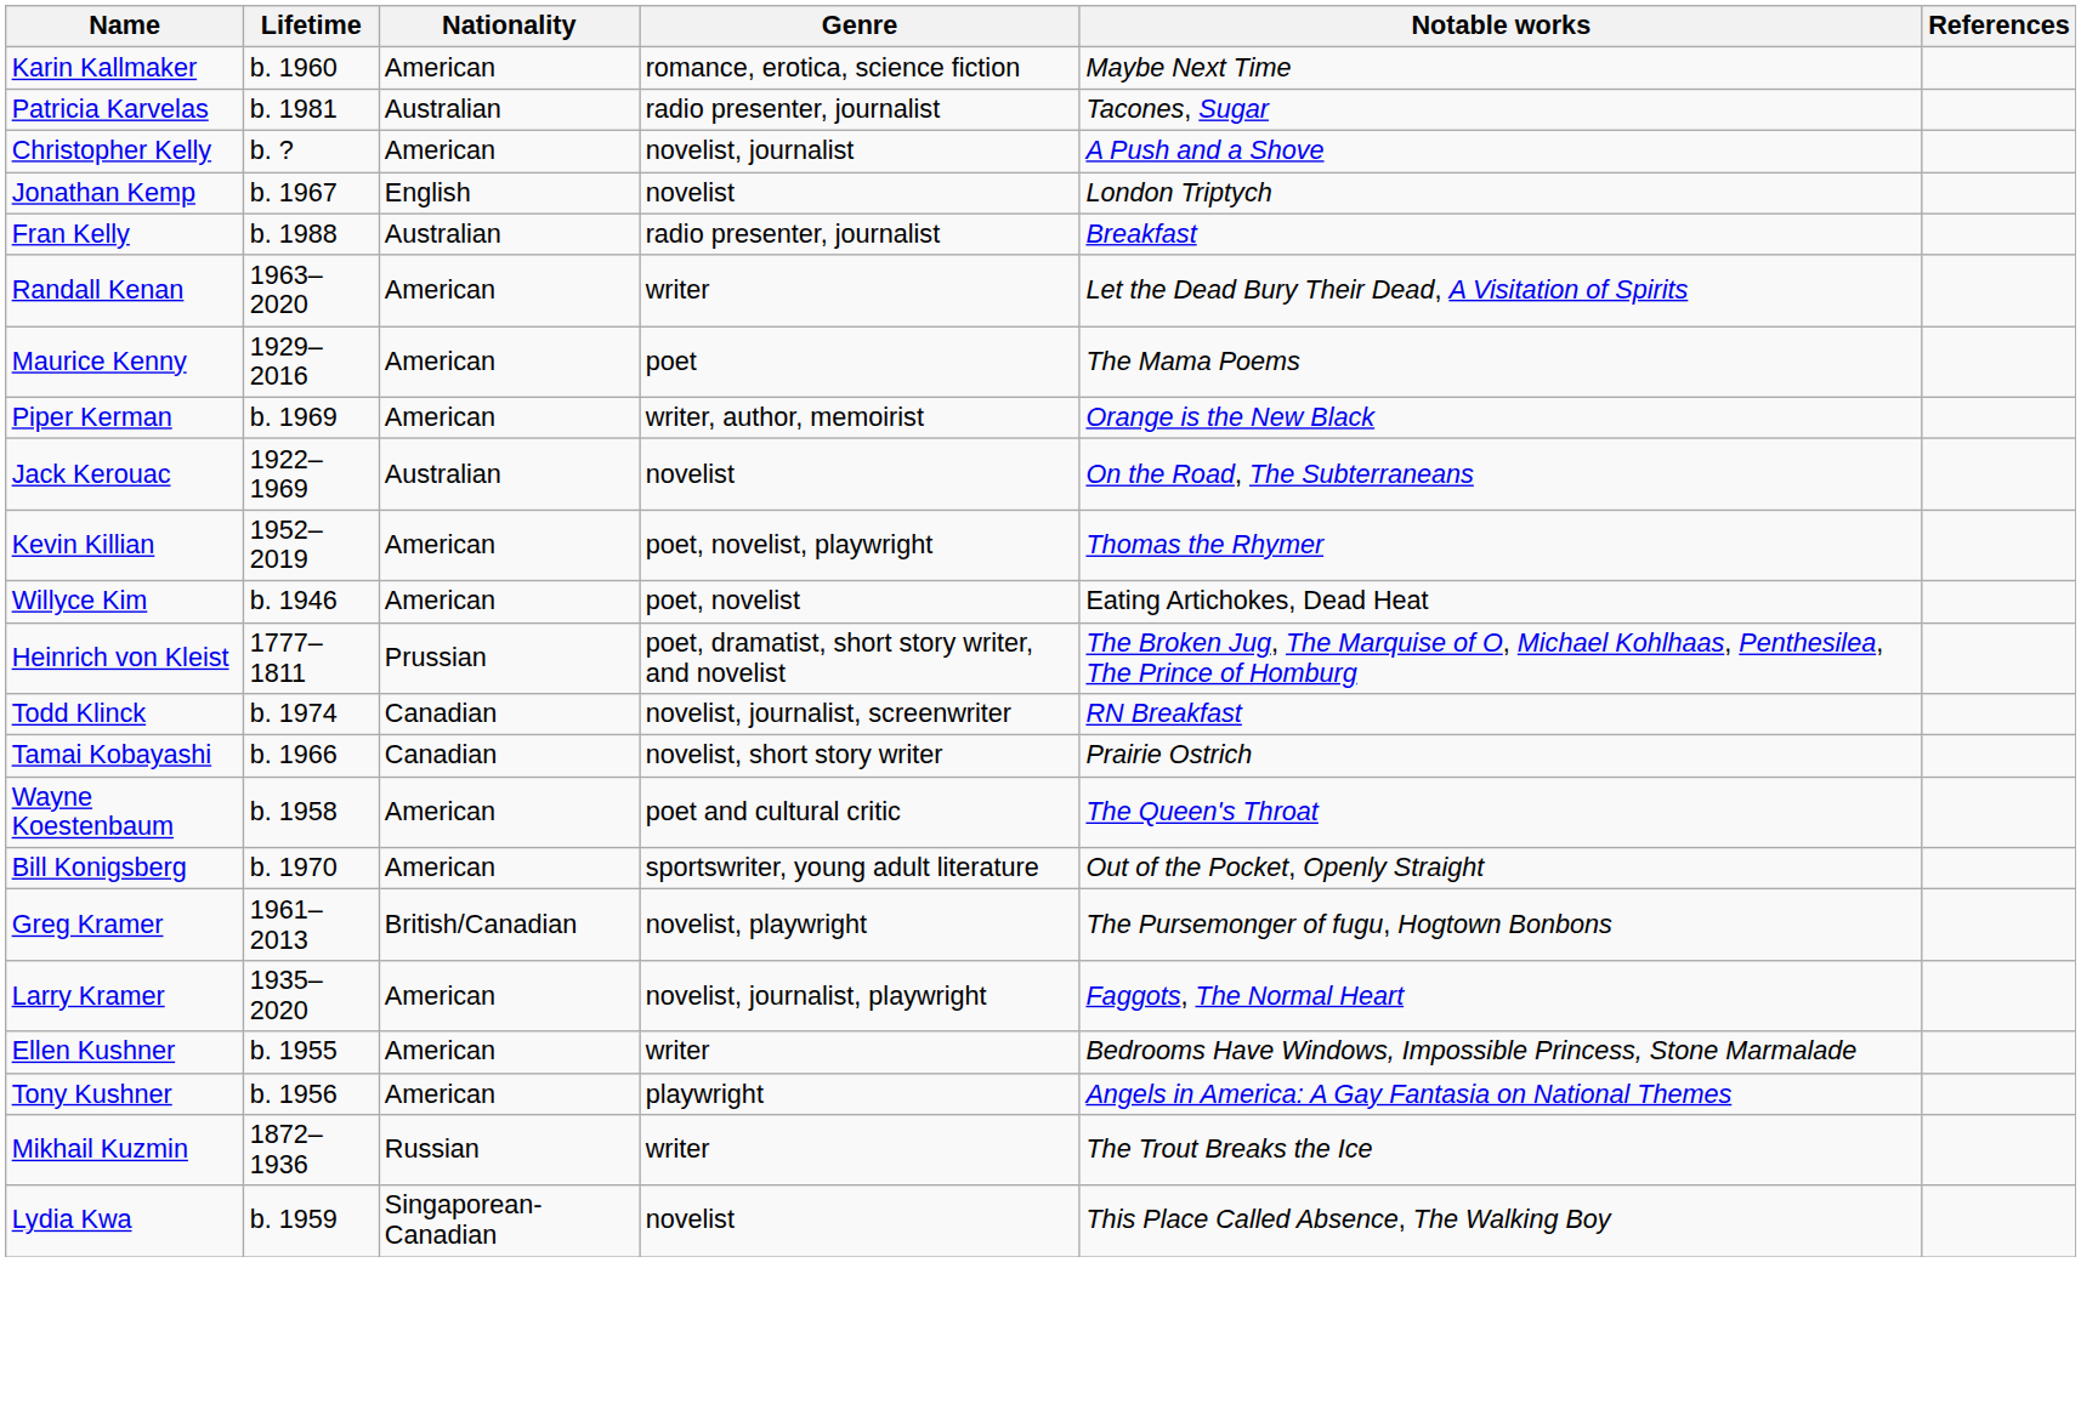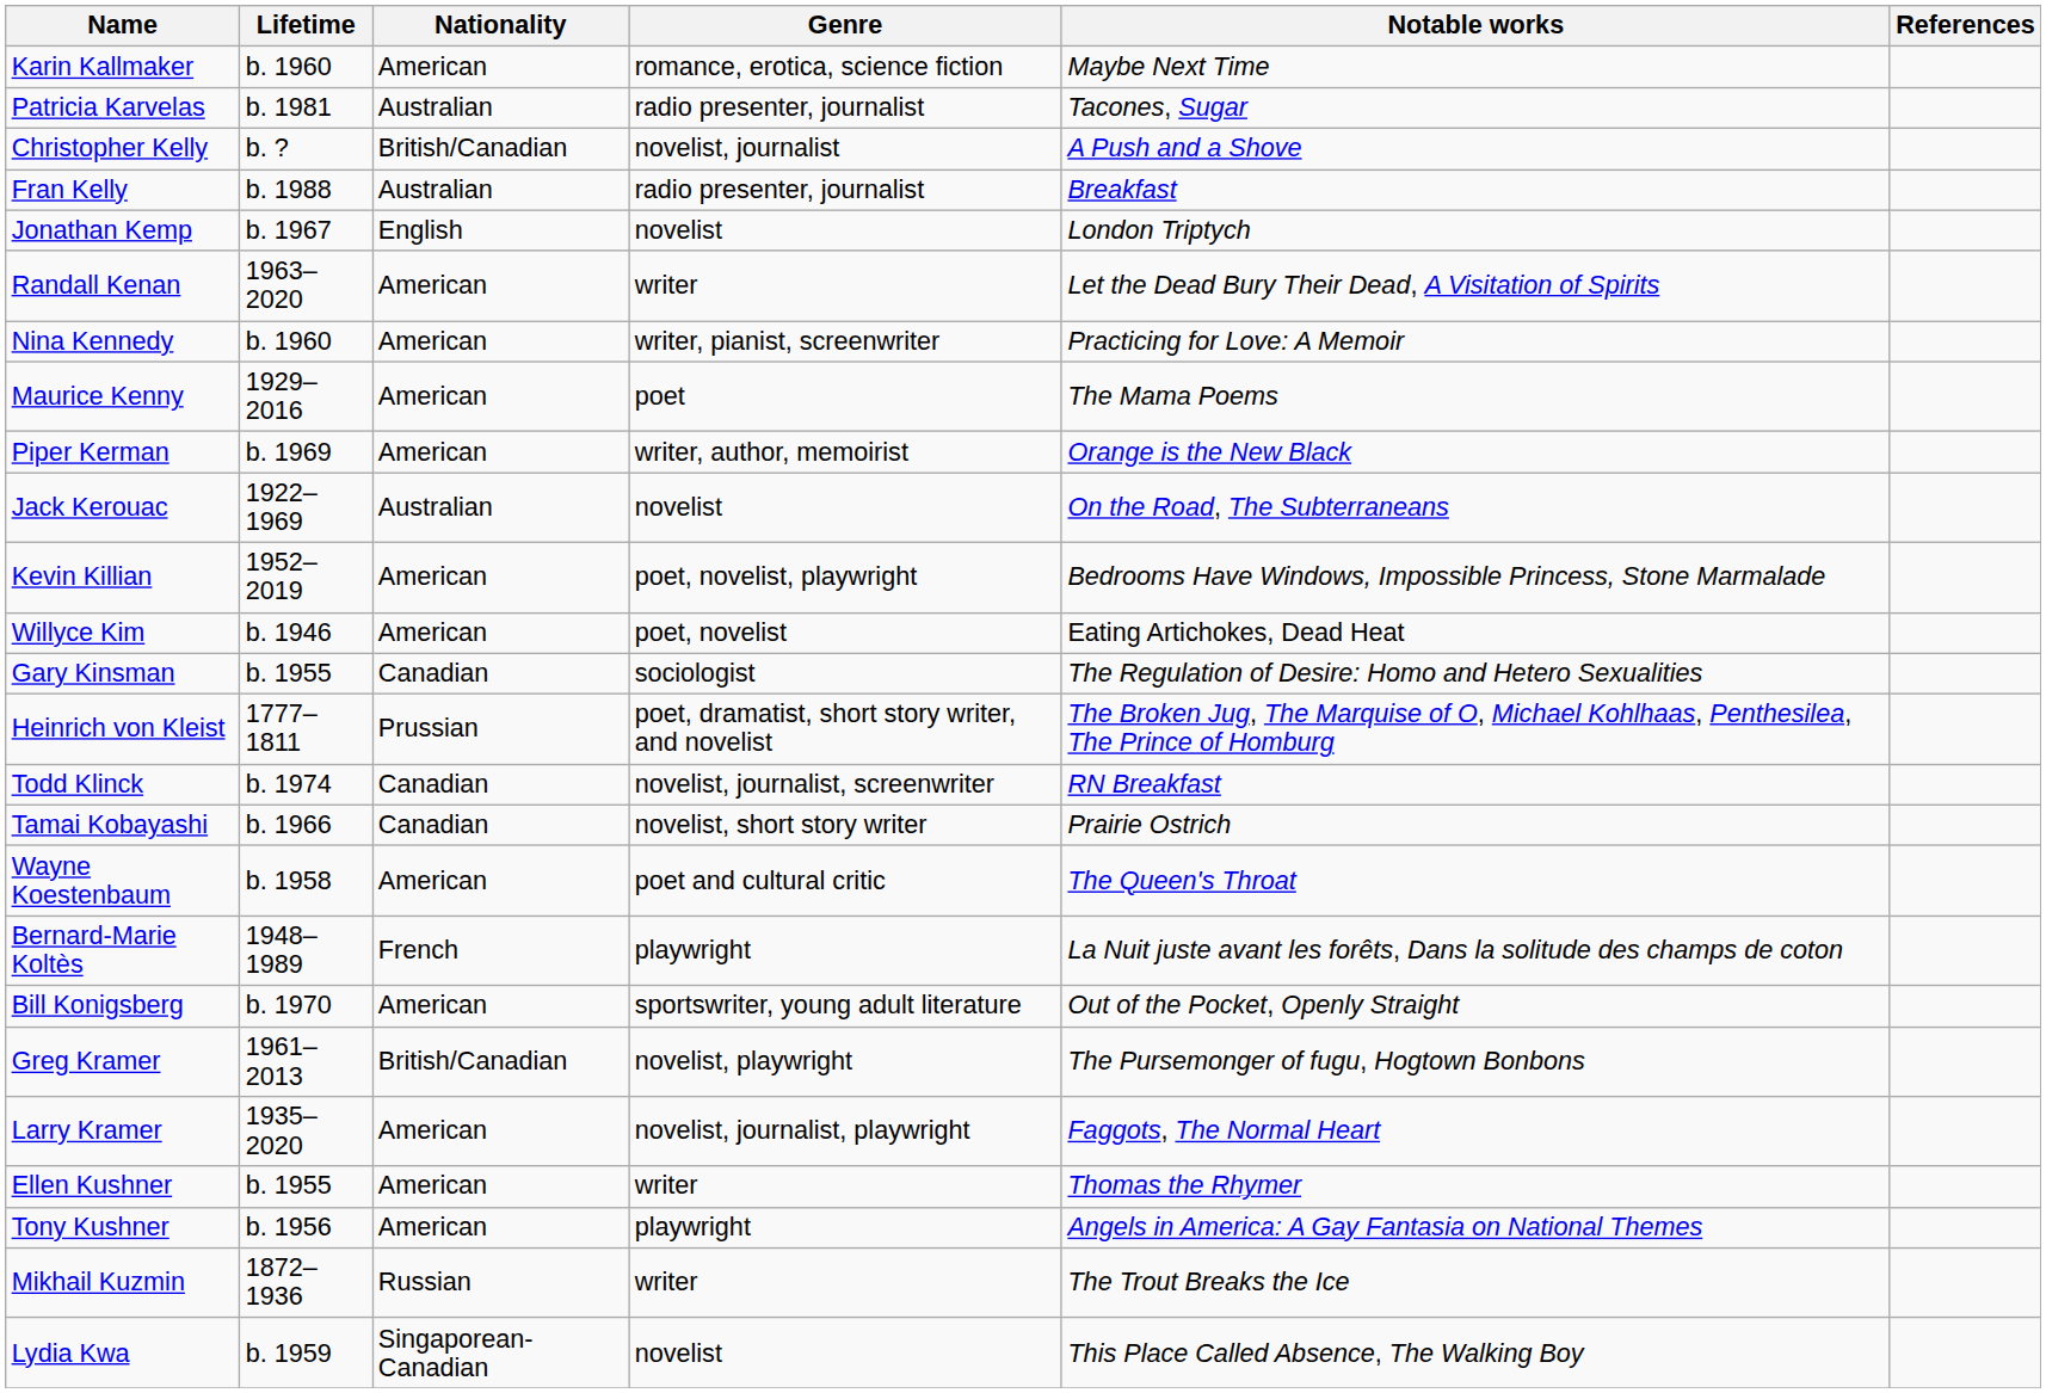Christopher Kelly | Nationality: American -> British/Canadian
rows swapped: Fran Kelly <-> Jonathan Kemp
+ row: Nina Kennedy | b. 1960 | American | writer, pianist, screenwriter | Practicing for Love: A Memoir
Kevin Killian | Notable works: Thomas the Rhymer -> Bedrooms Have Windows, Impossible Princess, Stone Marmalade
+ row: Gary Kinsman | b. 1955 | Canadian | sociologist | The Regulation of Desire: Homo and Hetero Sexualities
+ row: Bernard-Marie Koltès | 1948–1989 | French | playwright | La Nuit juste avant les forêts, Dans la solitude des champs de coton
Ellen Kushner | Notable works: Bedrooms Have Windows, Impossible Princess, Stone Marmalade -> Thomas the Rhymer
